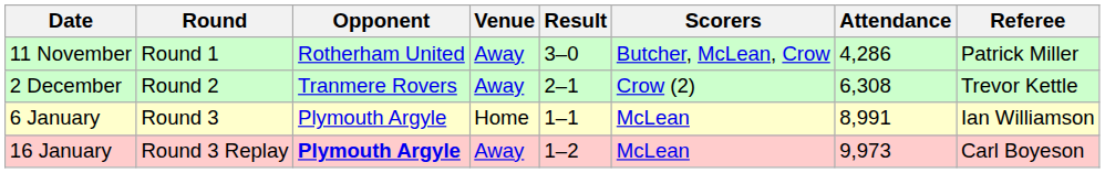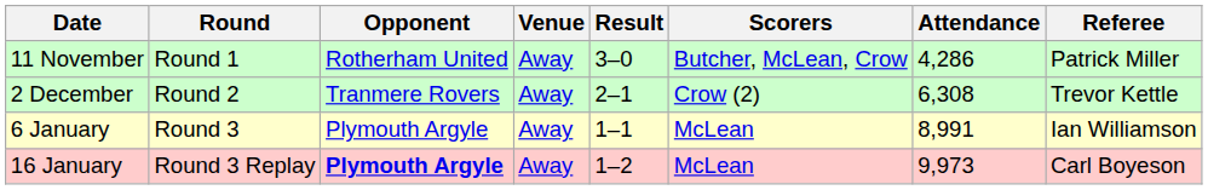6 January | Venue: Home -> Away
